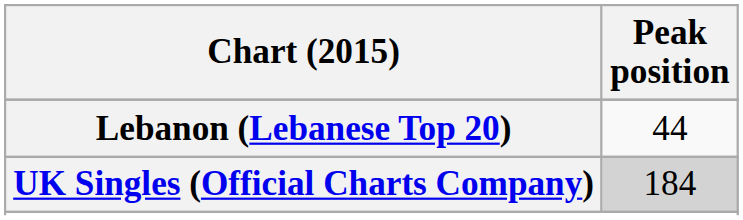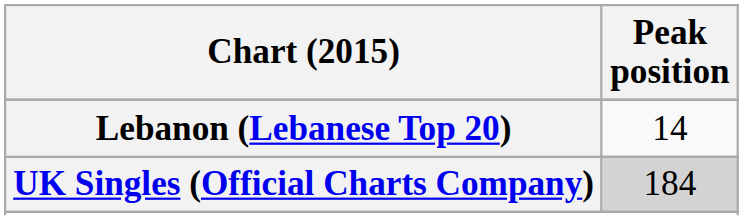Lebanon (Lebanese Top 20) | Peak position: 44 -> 14
